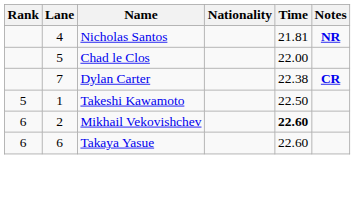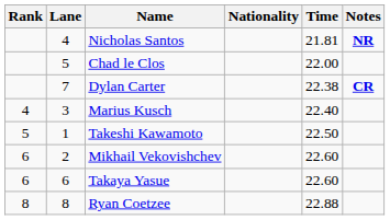+ row: 4 | 3 | Marius Kusch | 22.40
Mikhail Vekovishchev | Time: bold -> normal
+ row: 8 | 8 | Ryan Coetzee | 22.88
